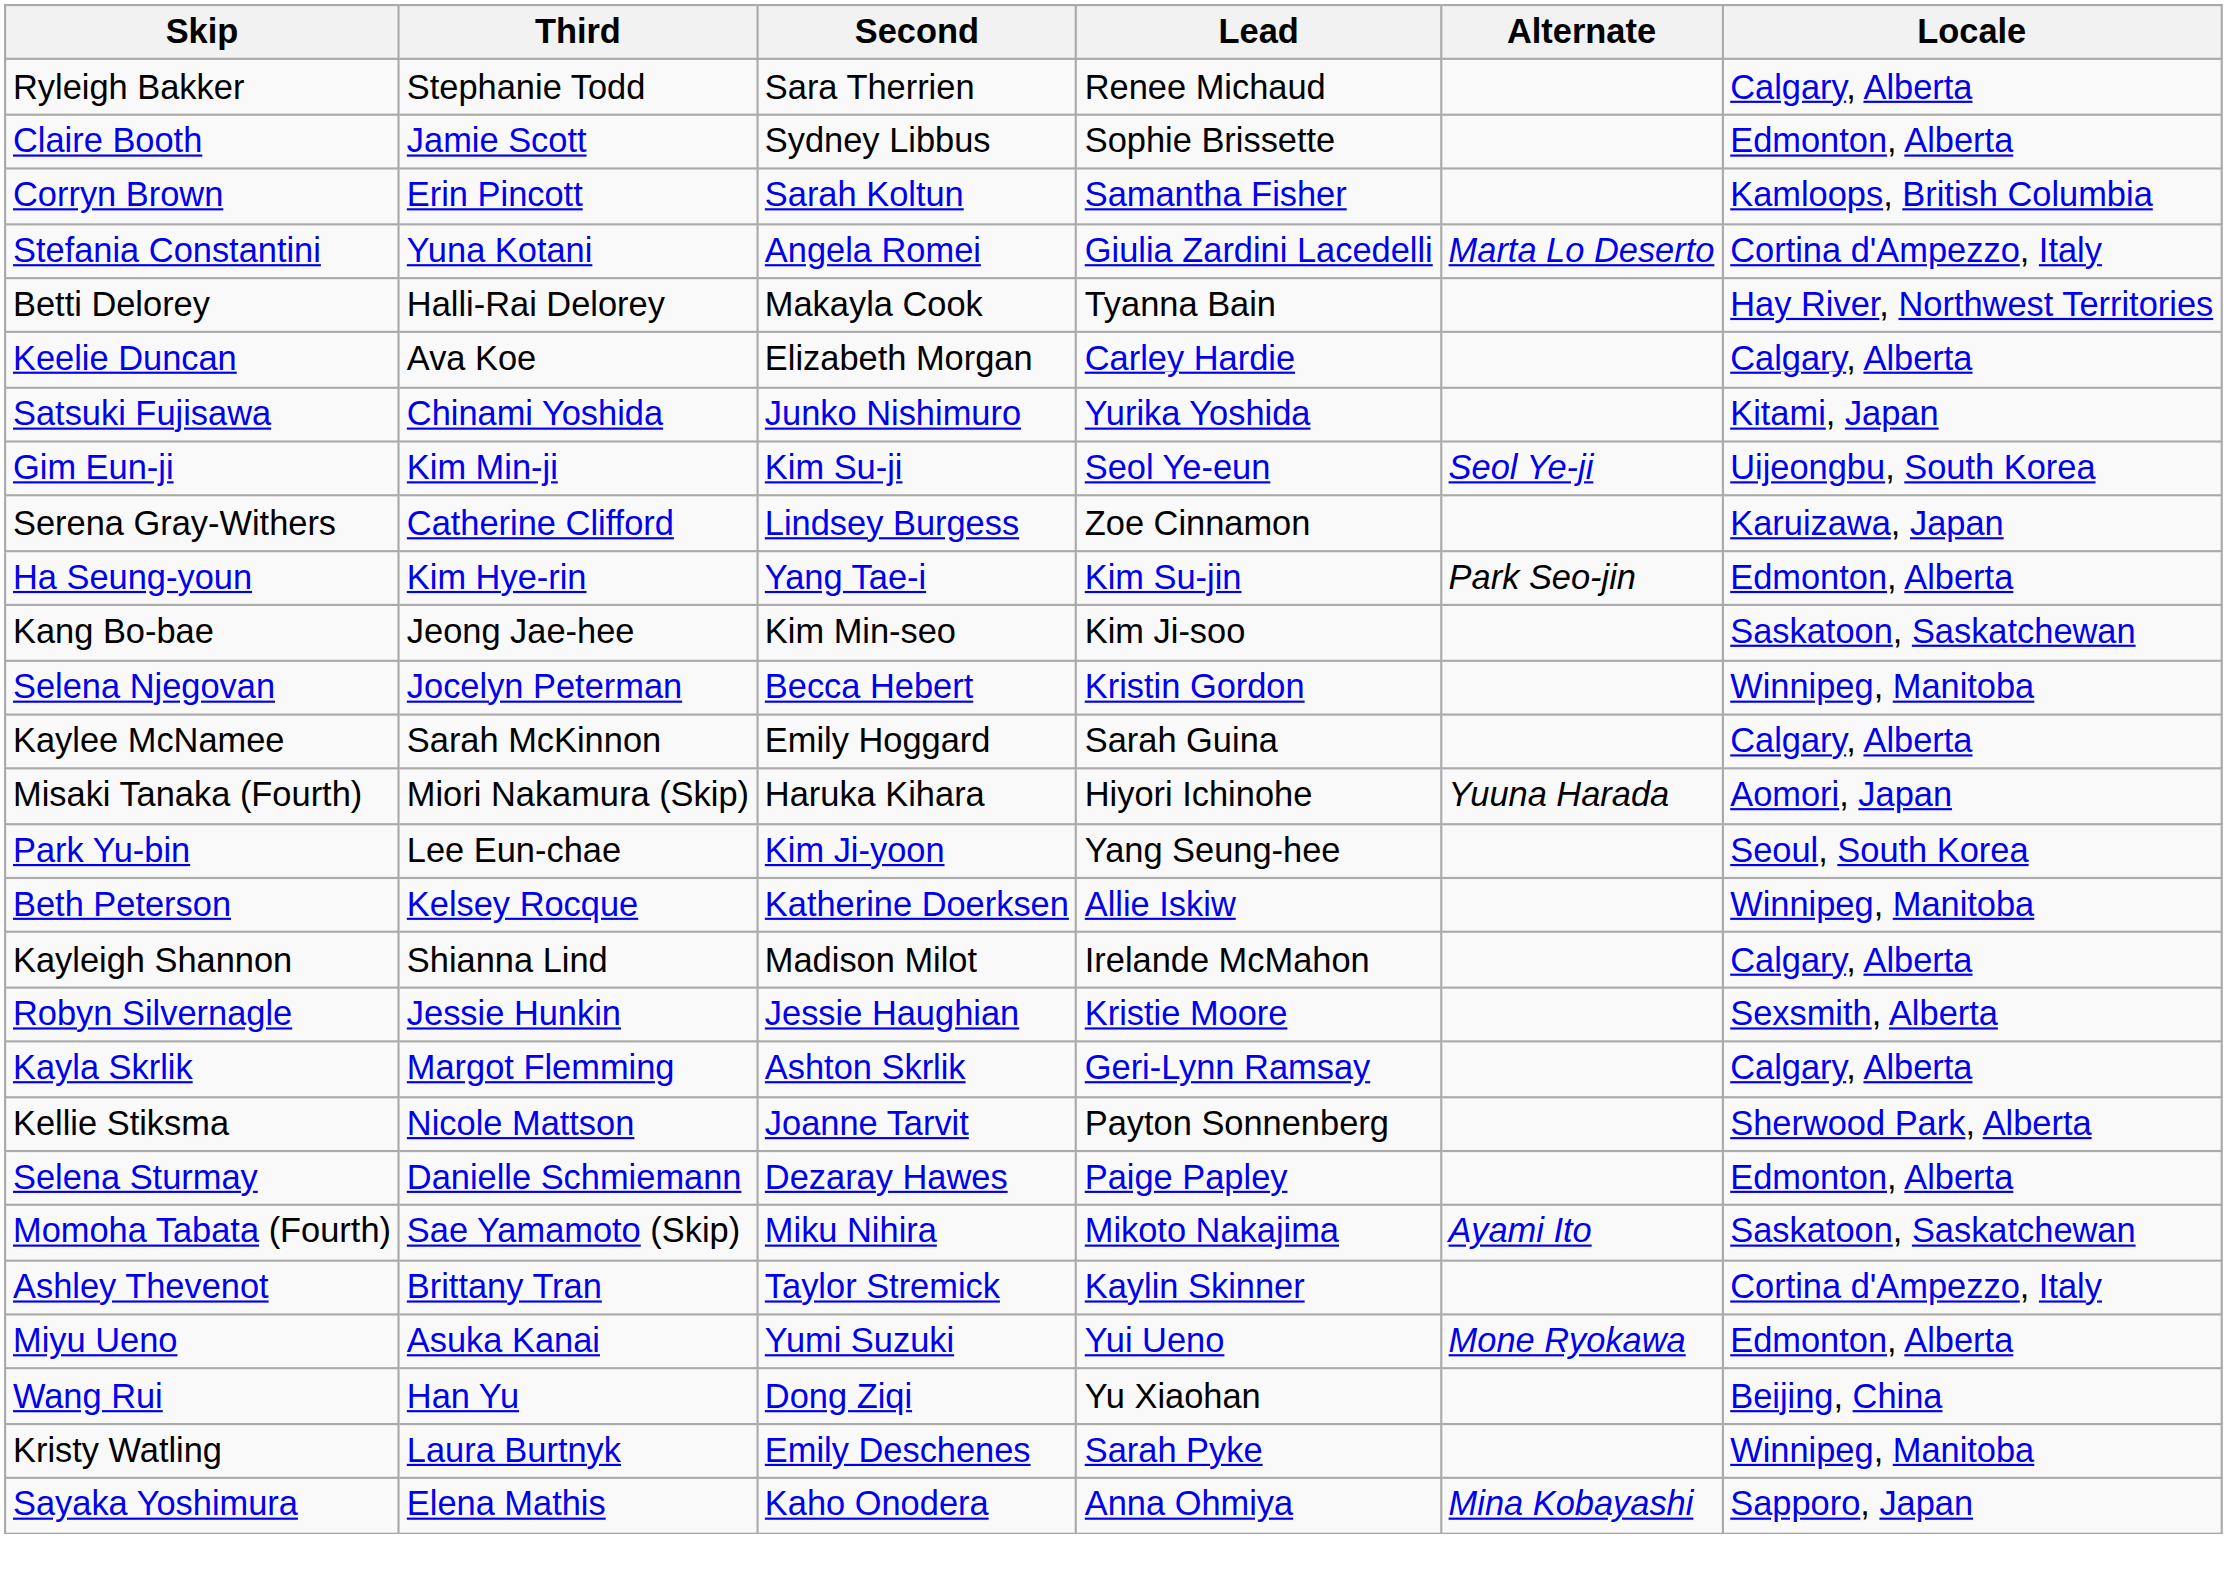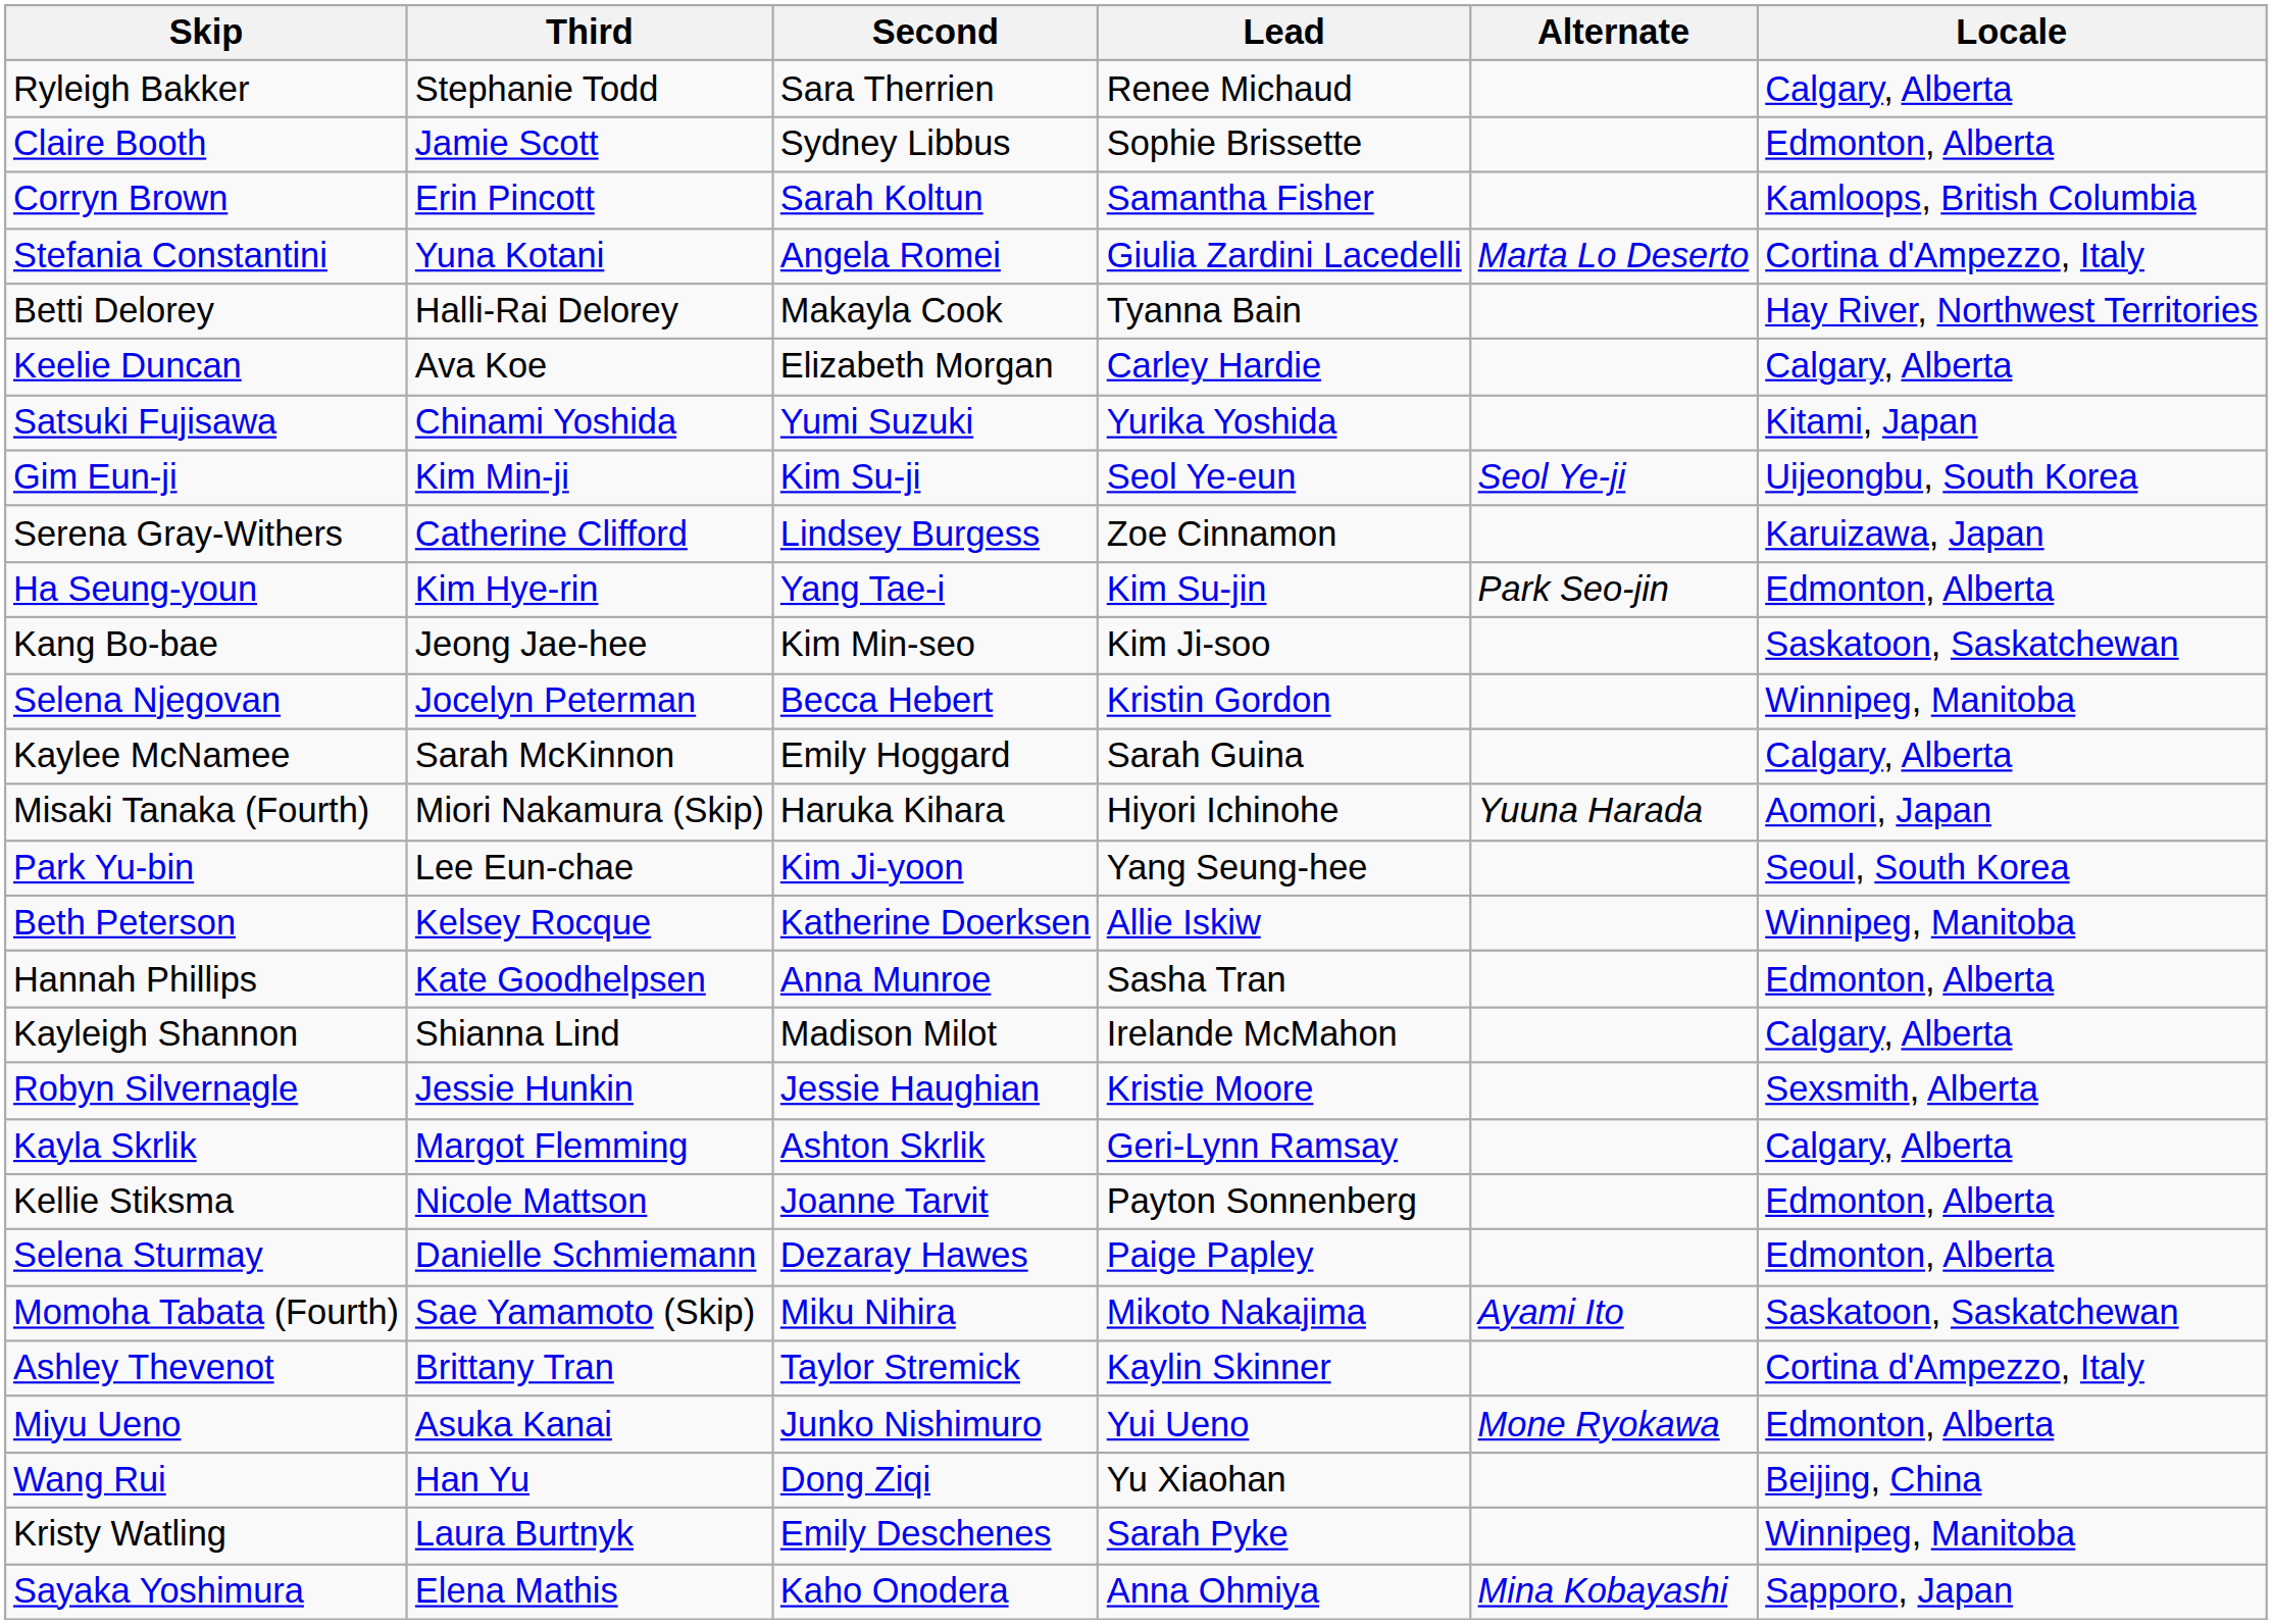Satsuki Fujisawa | Second: Junko Nishimuro -> Yumi Suzuki
+ row: Hannah Phillips | Kate Goodhelpsen | Anna Munroe | Sasha Tran | Edmonton, Alberta
Kellie Stiksma | Locale: Sherwood Park, Alberta -> Edmonton, Alberta
Miyu Ueno | Second: Yumi Suzuki -> Junko Nishimuro
